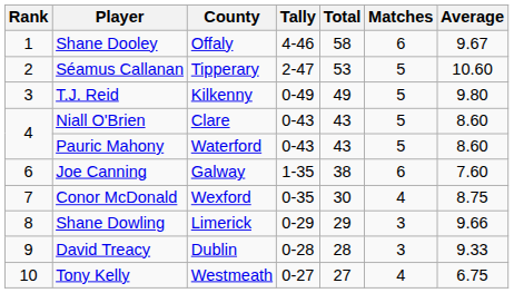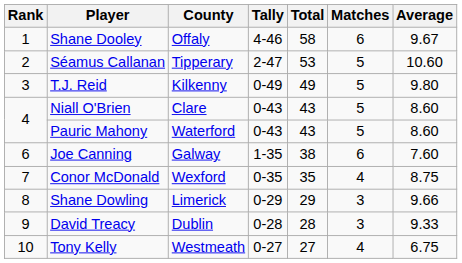Conor McDonald | Total: 30 -> 35
